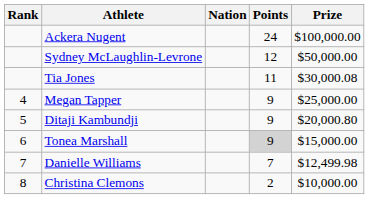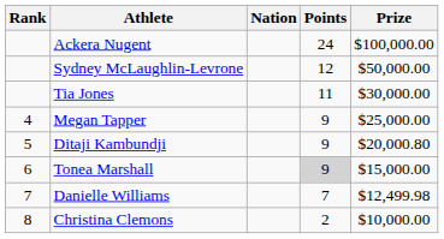Tia Jones | Prize: $30,000.08 -> $30,000.00
